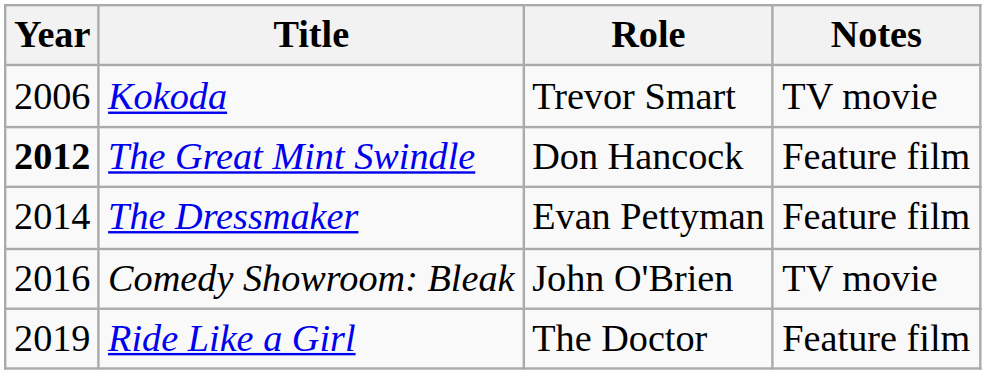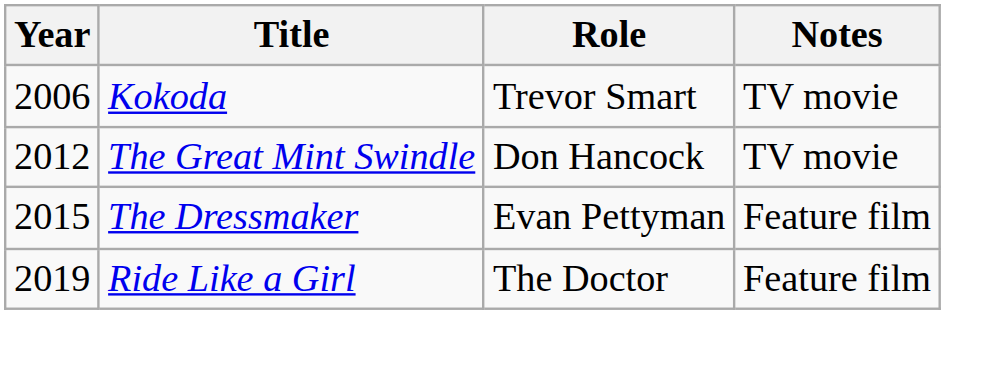The Great Mint Swindle | Year: bold -> normal
The Great Mint Swindle | Notes: Feature film -> TV movie
The Dressmaker | Year: 2014 -> 2015
- row: 2016 | Comedy Showroom: Bleak | John O'Brien | TV movie
